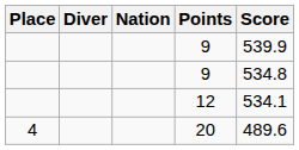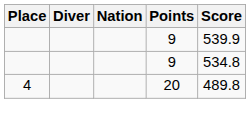- row: 12 | 534.1
20 | Score: 489.6 -> 489.8
